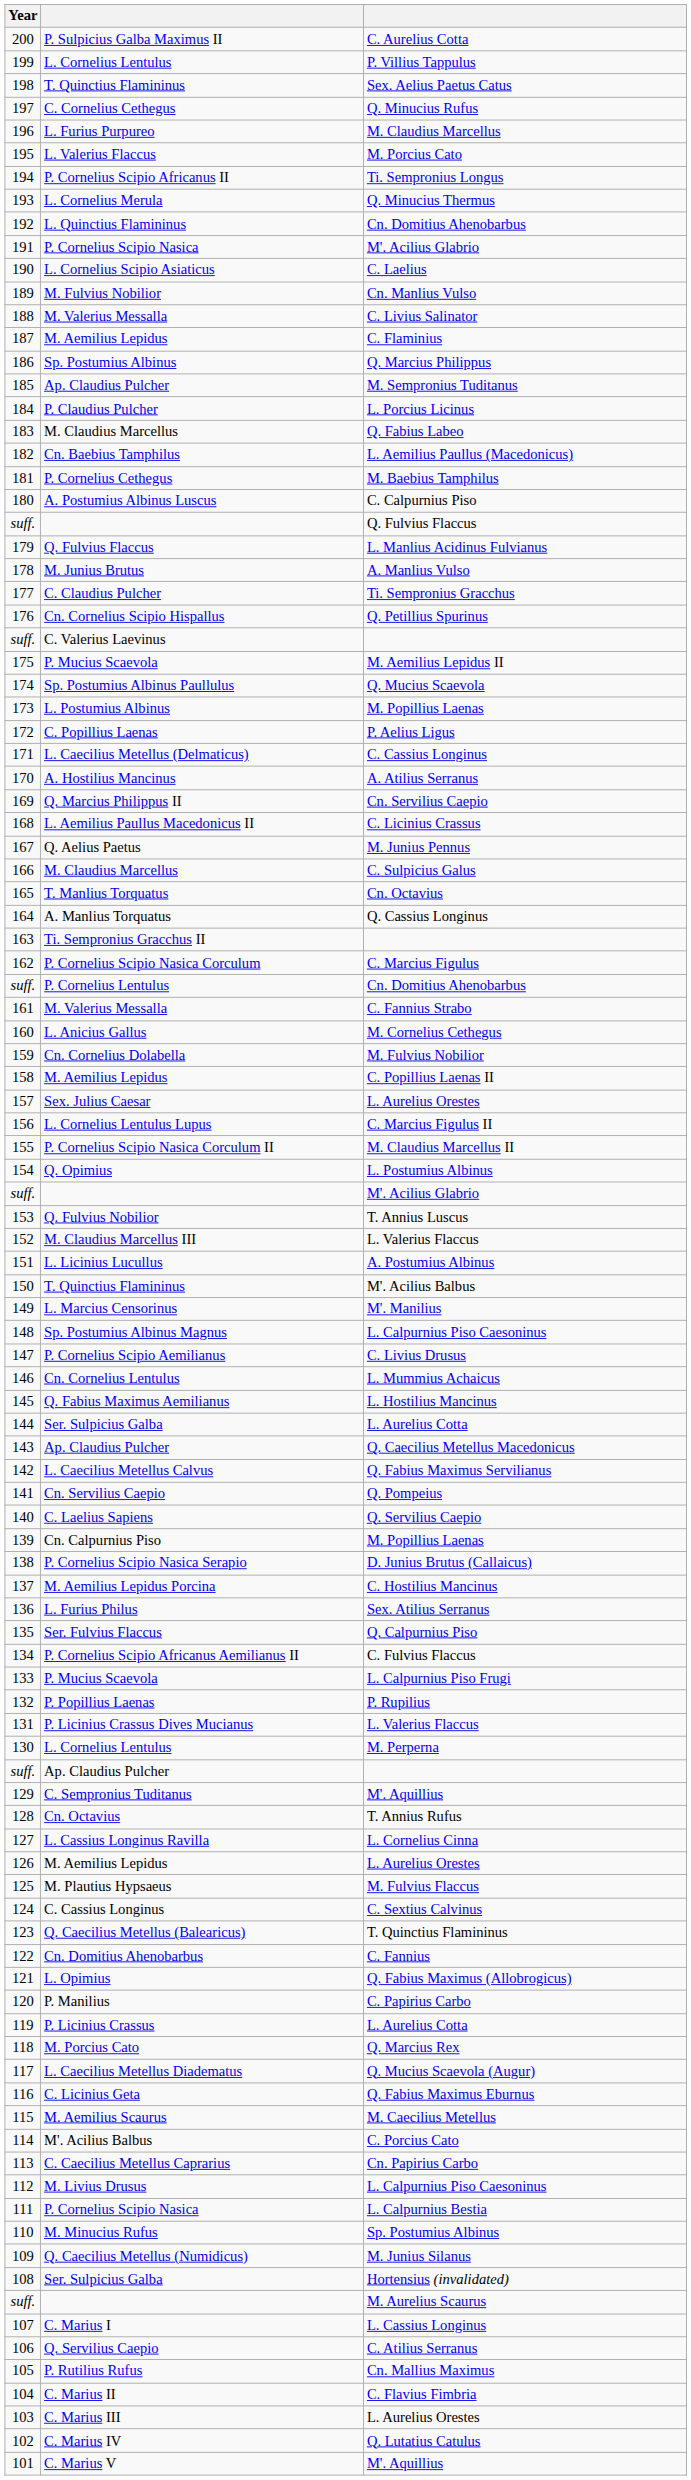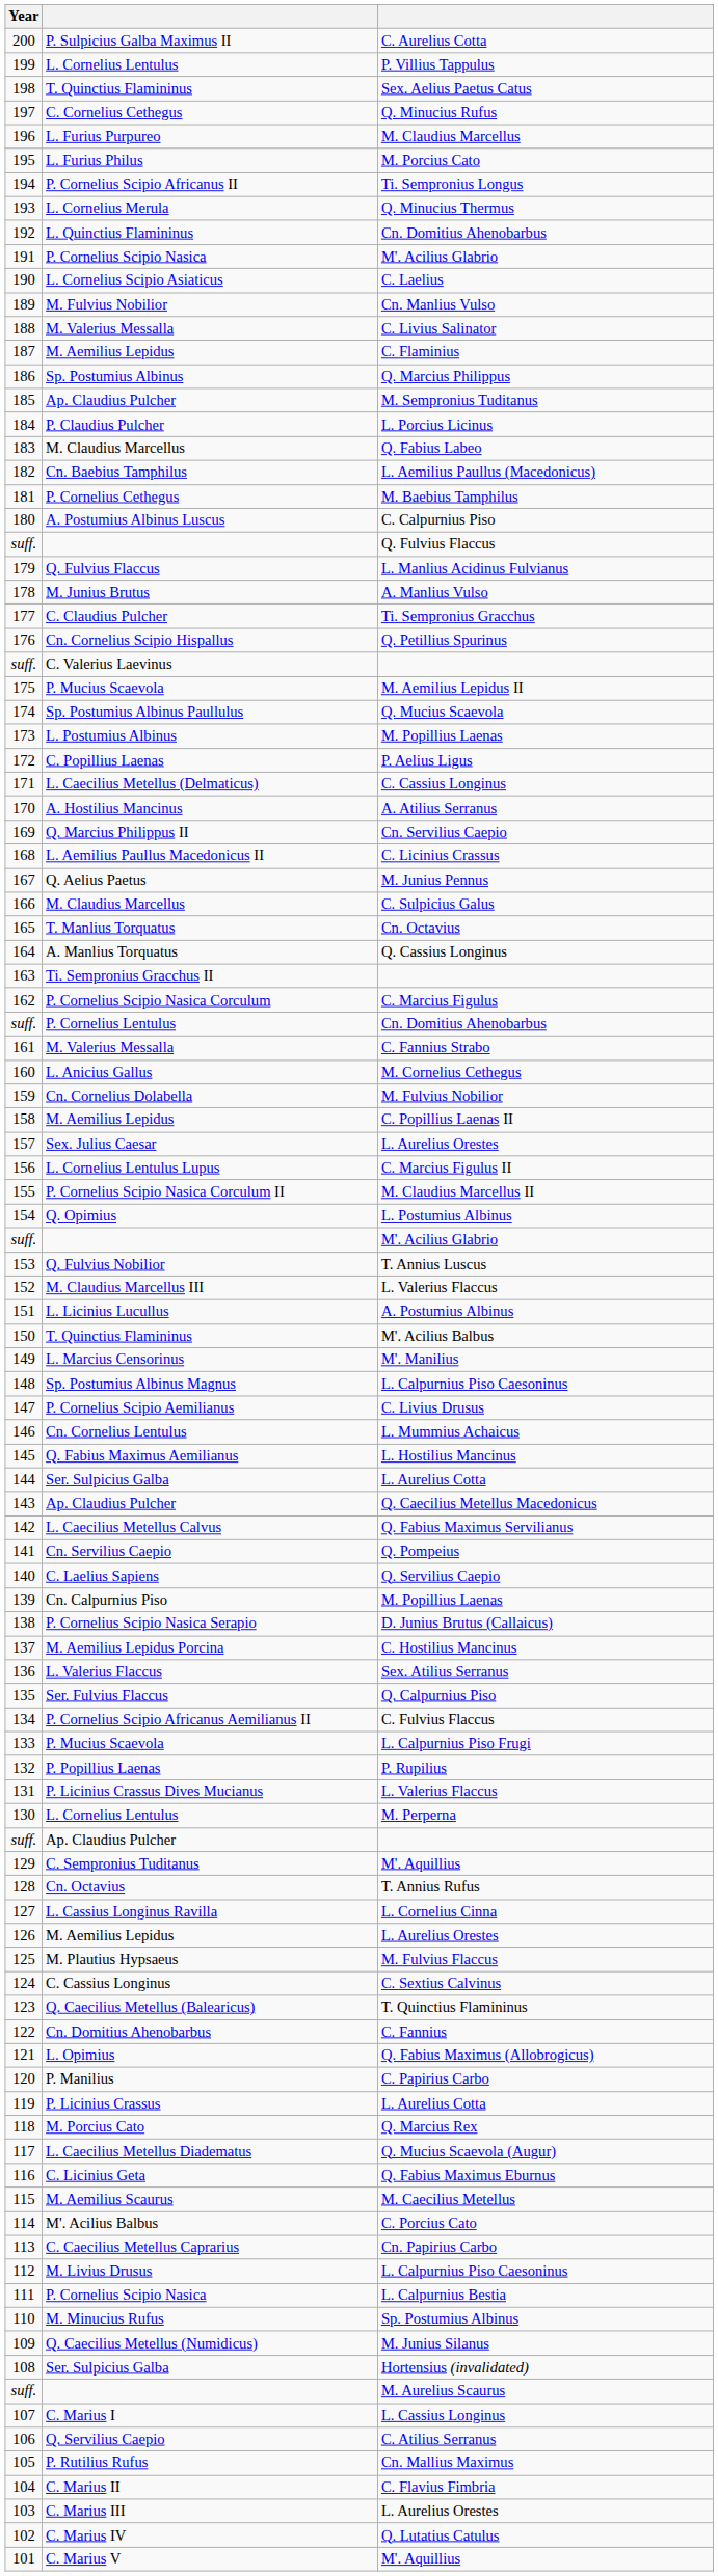195 | column 2: L. Valerius Flaccus -> L. Furius Philus
136 | column 2: L. Furius Philus -> L. Valerius Flaccus
